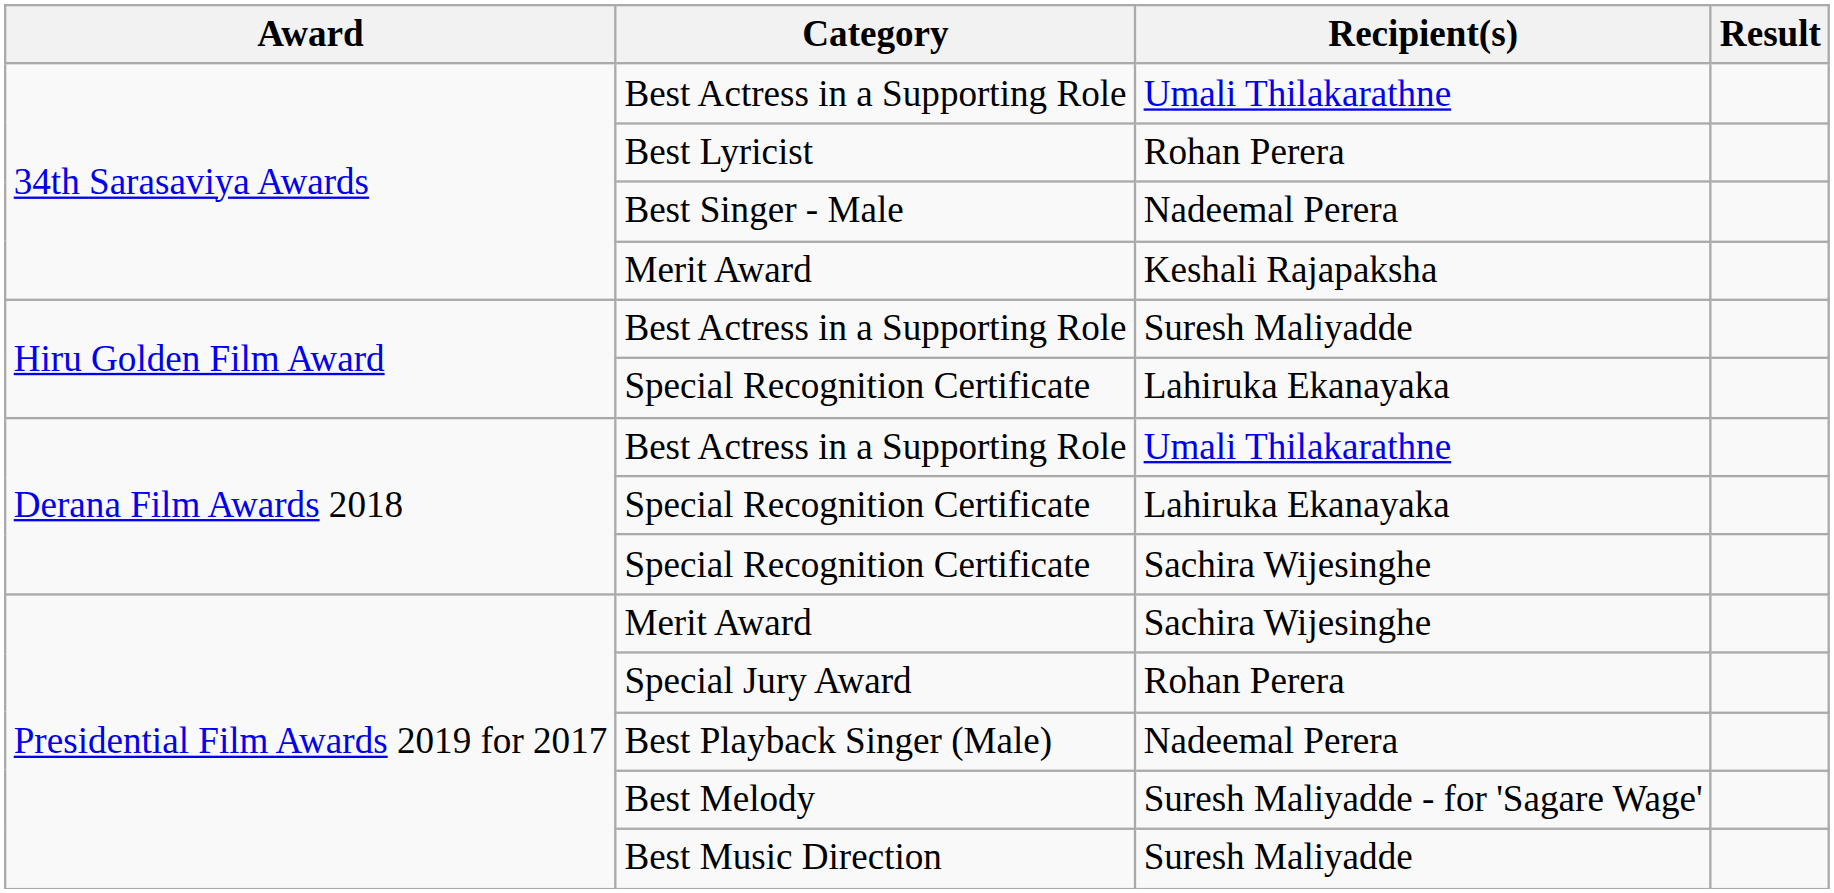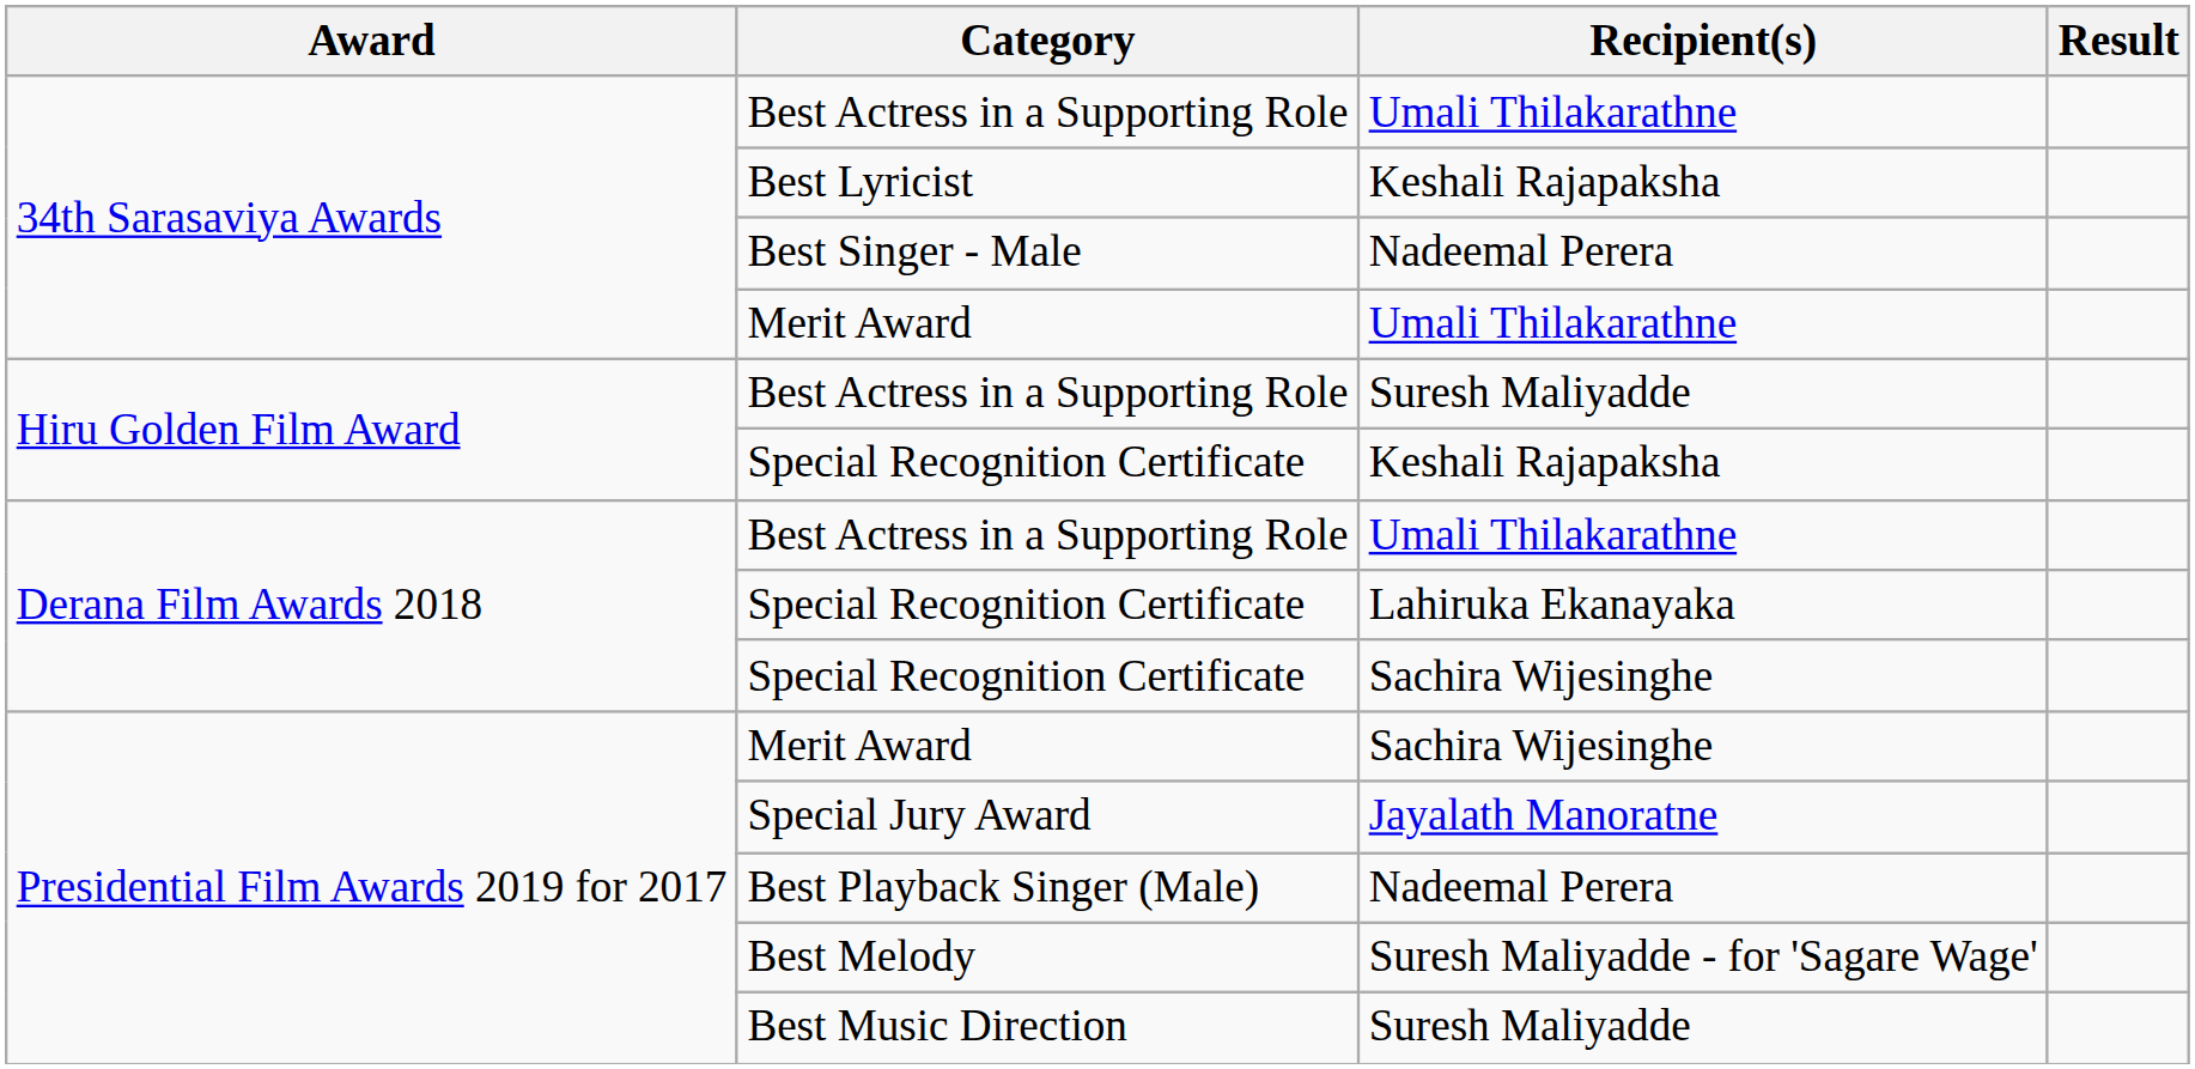Best Lyricist | Recipient(s): Rohan Perera -> Keshali Rajapaksha
34th Sarasaviya Awards / Merit Award | Recipient(s): Keshali Rajapaksha -> Umali Thilakarathne
Hiru Golden Film Award / Special Recognition Certificate | Recipient(s): Lahiruka Ekanayaka -> Keshali Rajapaksha
Special Jury Award | Recipient(s): Rohan Perera -> Jayalath Manoratne
